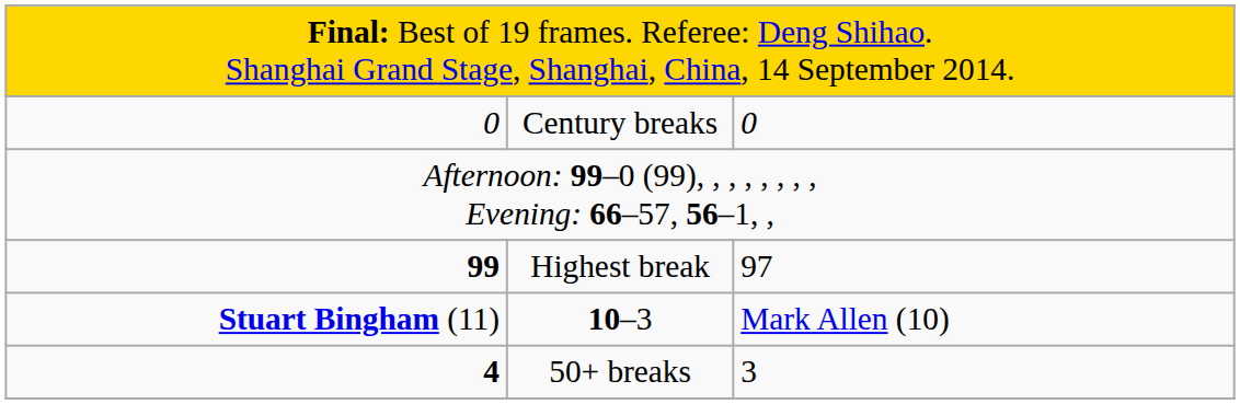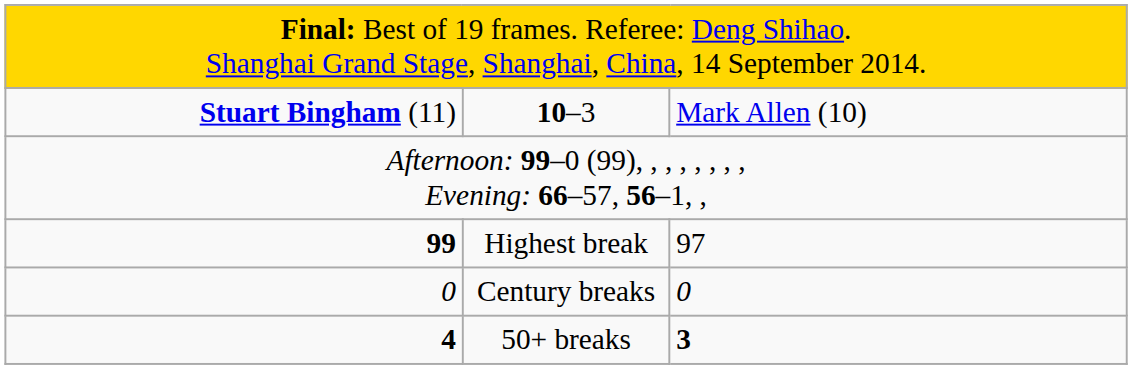rows swapped: 10–3 <-> Century breaks
50+ breaks | column 3: normal -> bold
